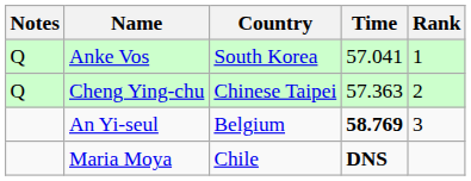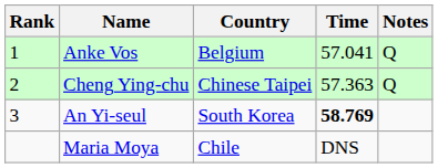columns swapped: Rank <-> Notes
Anke Vos | Country: South Korea -> Belgium
An Yi-seul | Country: Belgium -> South Korea
Maria Moya | Time: bold -> normal
